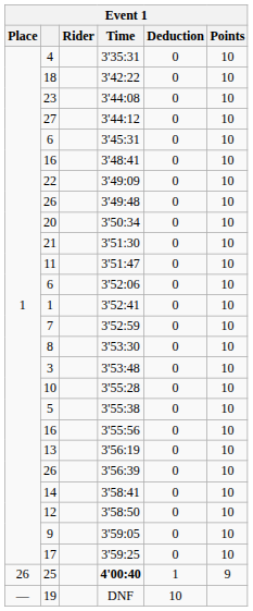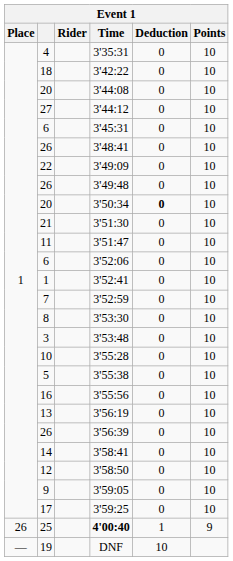3'44:08 | column 2: 23 -> 20
3'48:41 | column 2: 16 -> 26
3'50:34 | Deduction: normal -> bold
